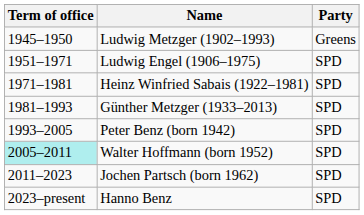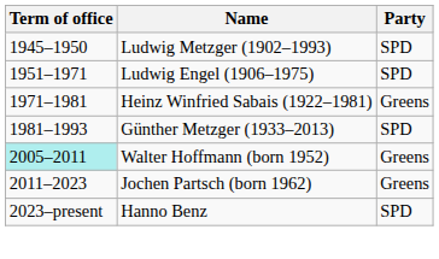Ludwig Metzger (1902–1993) | Party: Greens -> SPD
Heinz Winfried Sabais (1922–1981) | Party: SPD -> Greens
- row: 1993–2005 | Peter Benz (born 1942) | SPD
Walter Hoffmann (born 1952) | Party: SPD -> Greens
Jochen Partsch (born 1962) | Party: SPD -> Greens
